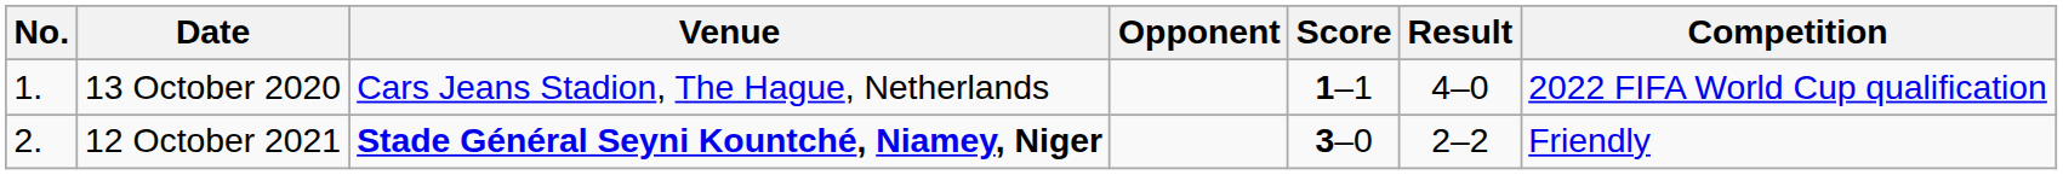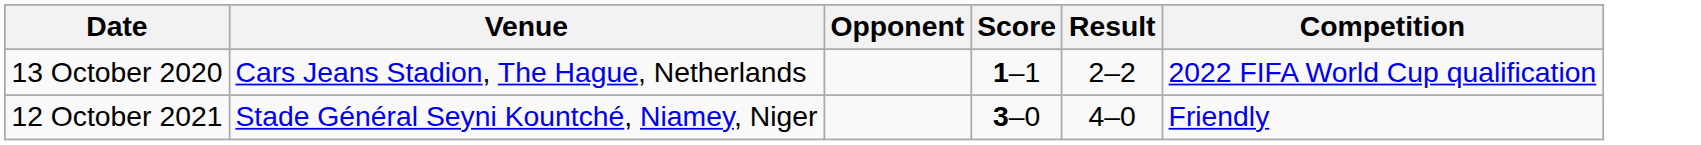- column: No. | 1. | 2.
13 October 2020 | Result: 4–0 -> 2–2
12 October 2021 | Venue: bold -> normal
12 October 2021 | Result: 2–2 -> 4–0
